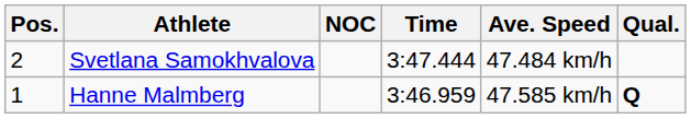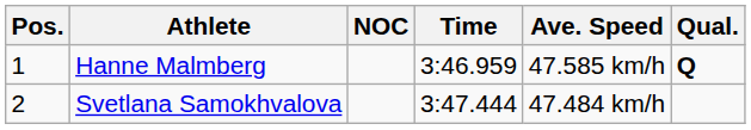rows swapped: Hanne Malmberg <-> Svetlana Samokhvalova
